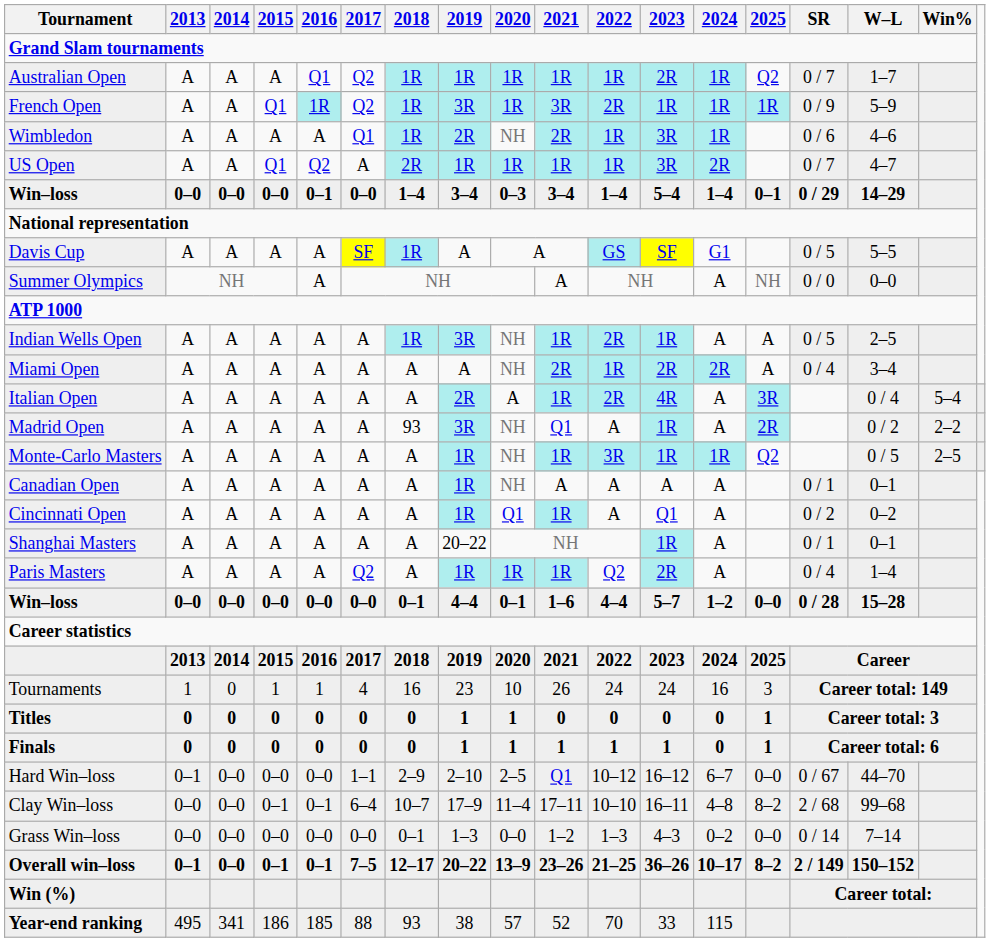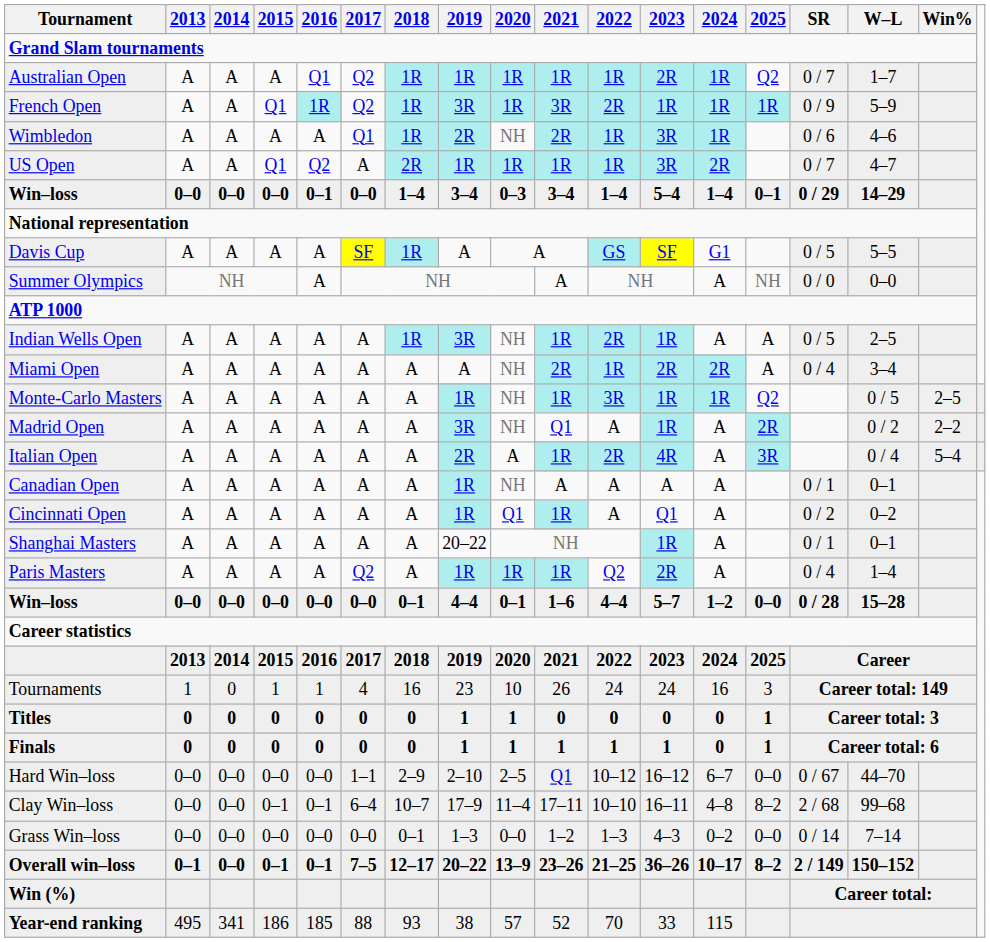rows swapped: Monte-Carlo Masters <-> Italian Open
Madrid Open | 2018: 93 -> A
Hard Win–loss | 2013: 0–1 -> 0–0
